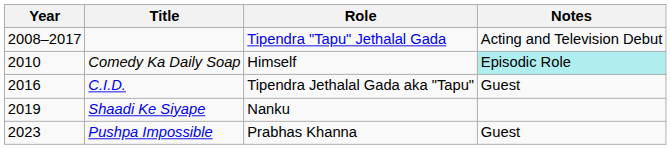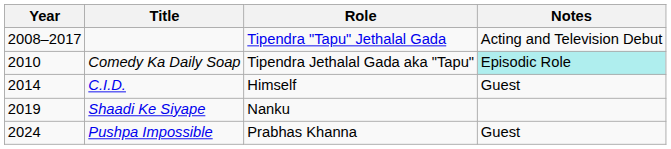Comedy Ka Daily Soap | Role: Himself -> Tipendra Jethalal Gada aka "Tapu"
C.I.D. | Year: 2016 -> 2014
C.I.D. | Role: Tipendra Jethalal Gada aka "Tapu" -> Himself
Pushpa Impossible | Year: 2023 -> 2024
